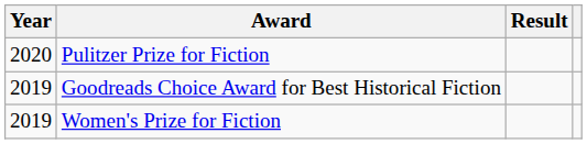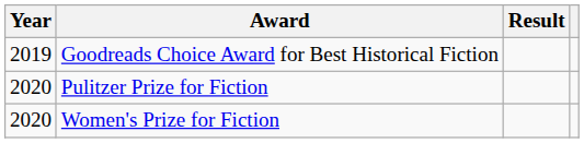rows swapped: Goodreads Choice Award for Best Historical Fiction <-> Pulitzer Prize for Fiction
Women's Prize for Fiction | Year: 2019 -> 2020
